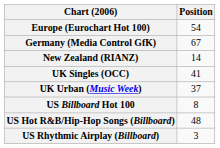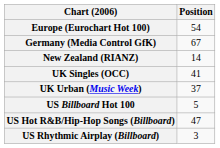US Billboard Hot 100 | Position: 8 -> 5
US Hot R&B/Hip-Hop Songs (Billboard) | Position: 48 -> 47
